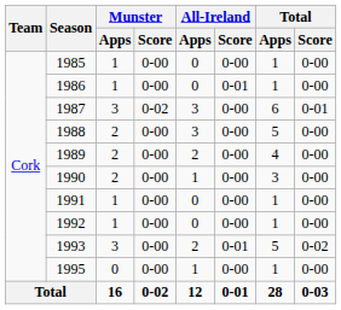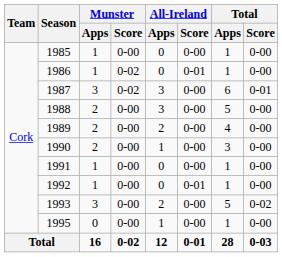1986 | Munster / Score: 0-00 -> 0-02
1992 | All-Ireland / Score: 0-00 -> 0-01
1993 | All-Ireland / Score: 0-01 -> 0-00
